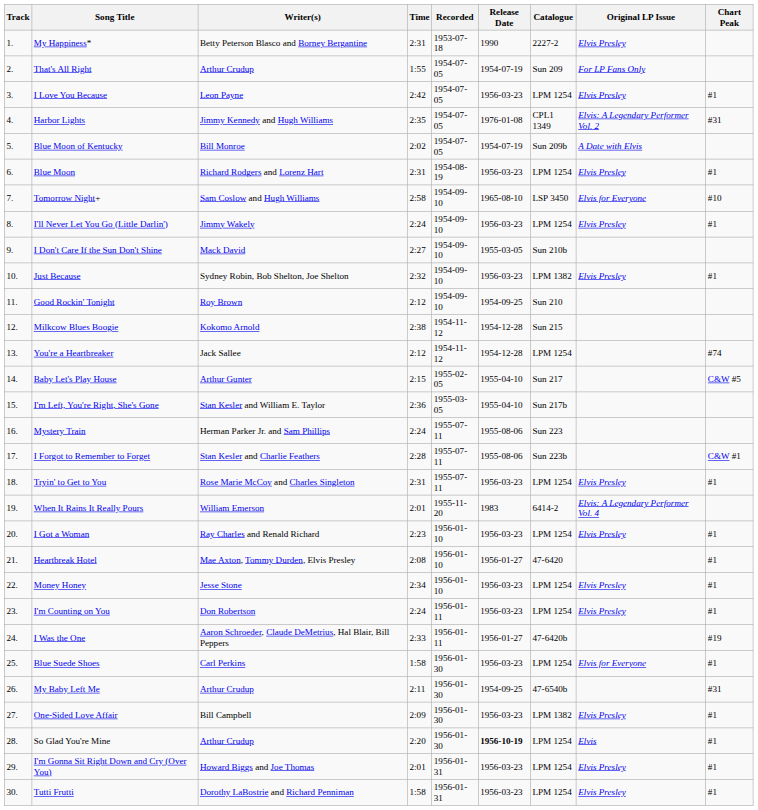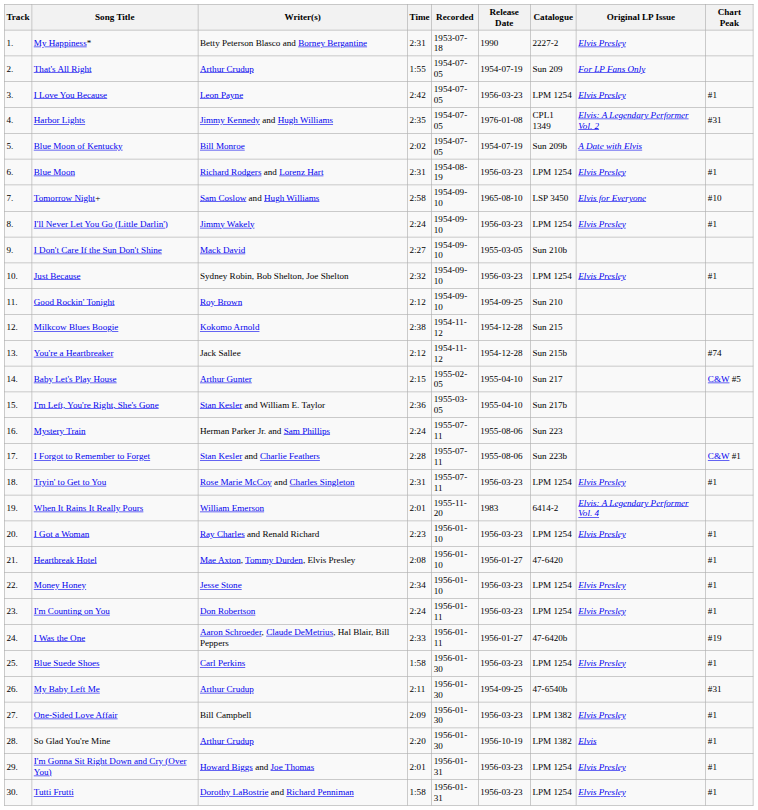Just Because | Catalogue: LPM 1382 -> LPM 1254
You're a Heartbreaker | Catalogue: LPM 1254 -> Sun 215b
Blue Suede Shoes | Original LP Issue: Elvis for Everyone -> Elvis Presley
So Glad You're Mine | Release Date: bold -> normal
So Glad You're Mine | Catalogue: LPM 1254 -> LPM 1382
